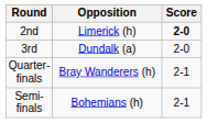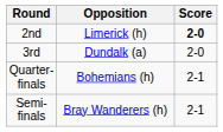Quarter-finals | Opposition: Bray Wanderers (h) -> Bohemians (h)
Semi-finals | Opposition: Bohemians (h) -> Bray Wanderers (h)
